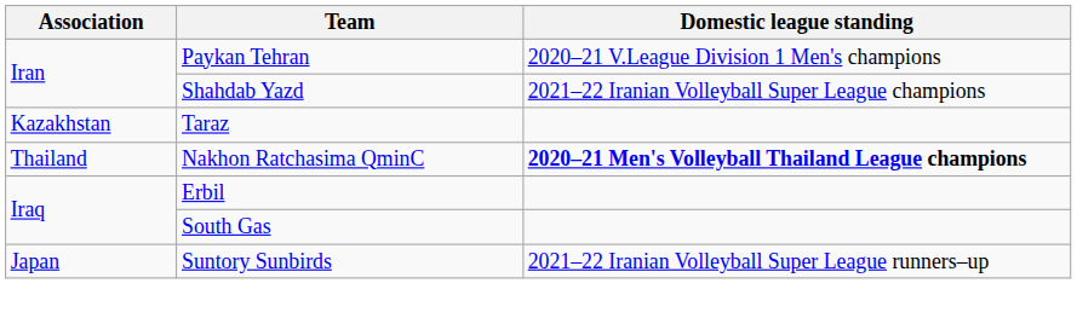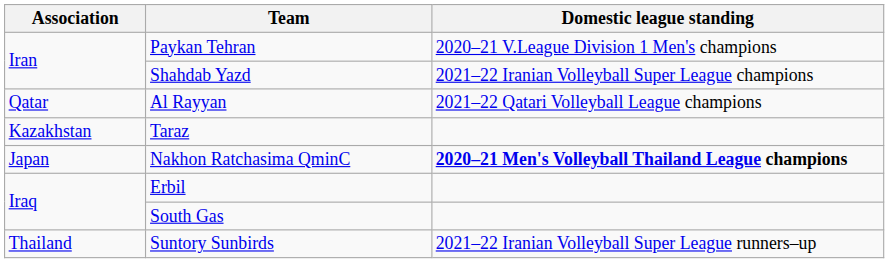+ row: Qatar | Al Rayyan | 2021–22 Qatari Volleyball League champions
Nakhon Ratchasima QminC | Association: Thailand -> Japan
Suntory Sunbirds | Association: Japan -> Thailand
